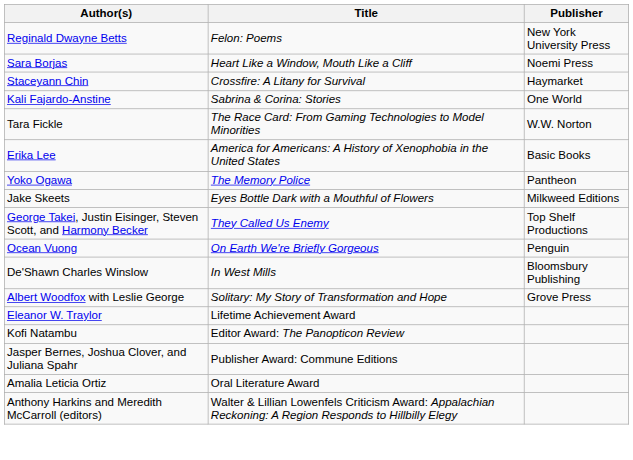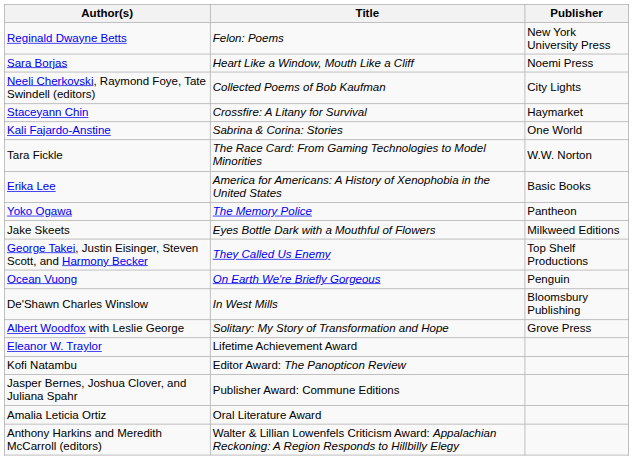+ row: Neeli Cherkovski, Raymond Foye, Tate Swindell (editors) | Collected Poems of Bob Kaufman | City Lights
